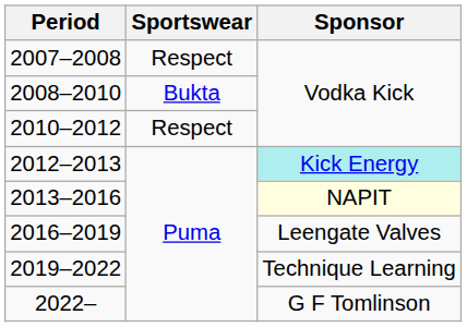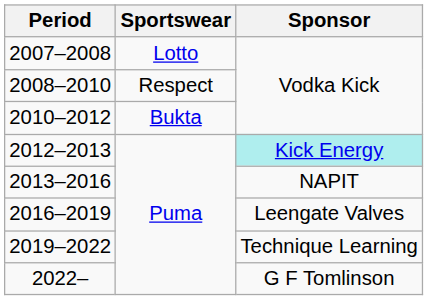2007–2008 | Sportswear: Respect -> Lotto
2008–2010 | Sportswear: Bukta -> Respect
2010–2012 | Sportswear: Respect -> Bukta
2013–2016 | Sponsor: lightyellow background -> no background
